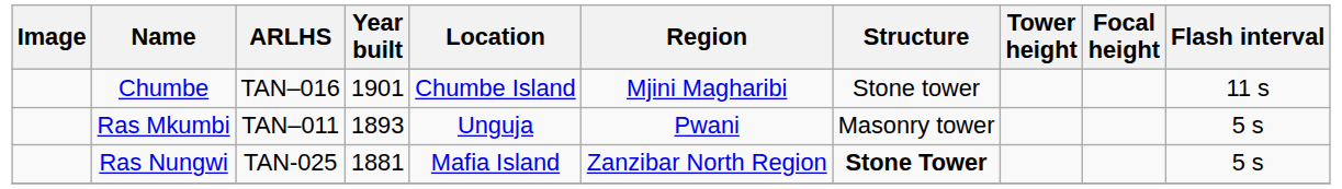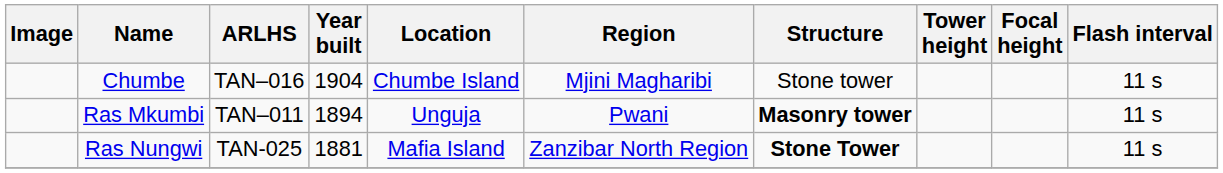Chumbe | Year built: 1901 -> 1904
Ras Mkumbi | Year built: 1893 -> 1894
Ras Mkumbi | Structure: normal -> bold
Ras Mkumbi | Flash interval: 5 s -> 11 s
Ras Nungwi | Flash interval: 5 s -> 11 s
